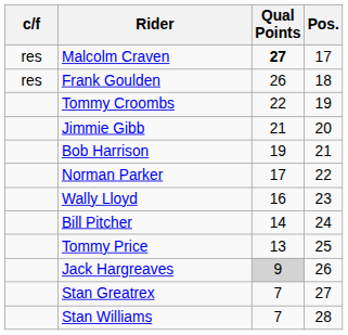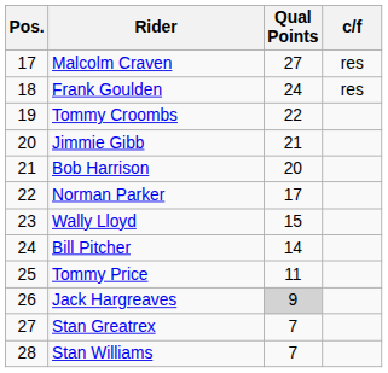columns swapped: Pos. <-> c/f
Malcolm Craven | Qual Points: bold -> normal
Frank Goulden | Qual Points: 26 -> 24
Bob Harrison | Qual Points: 19 -> 20
Wally Lloyd | Qual Points: 16 -> 15
Tommy Price | Qual Points: 13 -> 11
